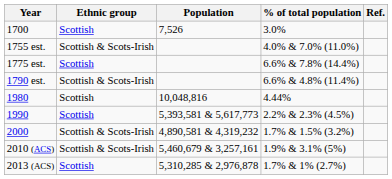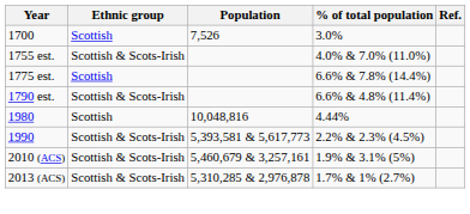1990 | Ethnic group: Scottish -> Scottish & Scots-Irish
- row: 2000 | Scottish & Scots-Irish | 4,890,581 & 4,319,232 | 1.7% & 1.5% (3.2%)
2013 (ACS) | Ethnic group: Scottish -> Scottish & Scots-Irish
